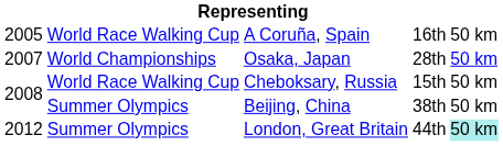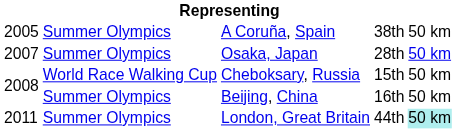A Coruña, Spain | column 2: World Race Walking Cup -> Summer Olympics
A Coruña, Spain | column 4: 16th -> 38th
Osaka, Japan | column 2: World Championships -> Summer Olympics
Beijing, China | column 4: 38th -> 16th
London, Great Britain | column 1: 2012 -> 2011
